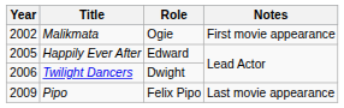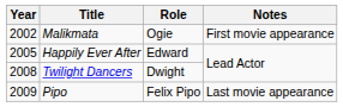Twilight Dancers | Year: 2006 -> 2008
